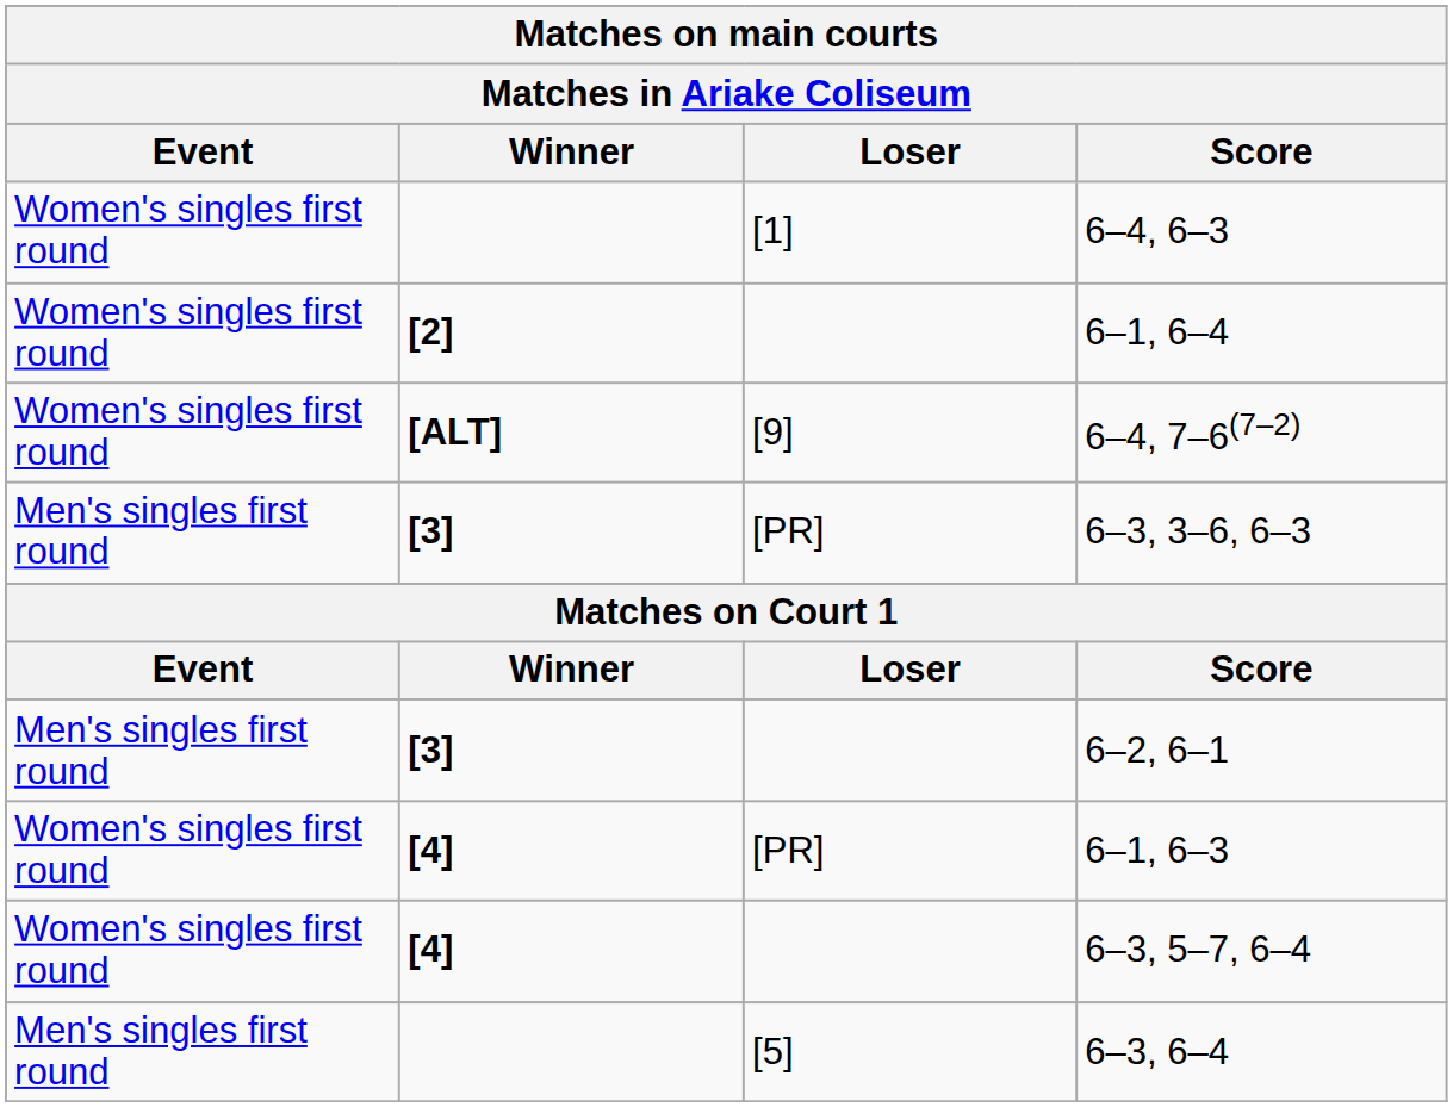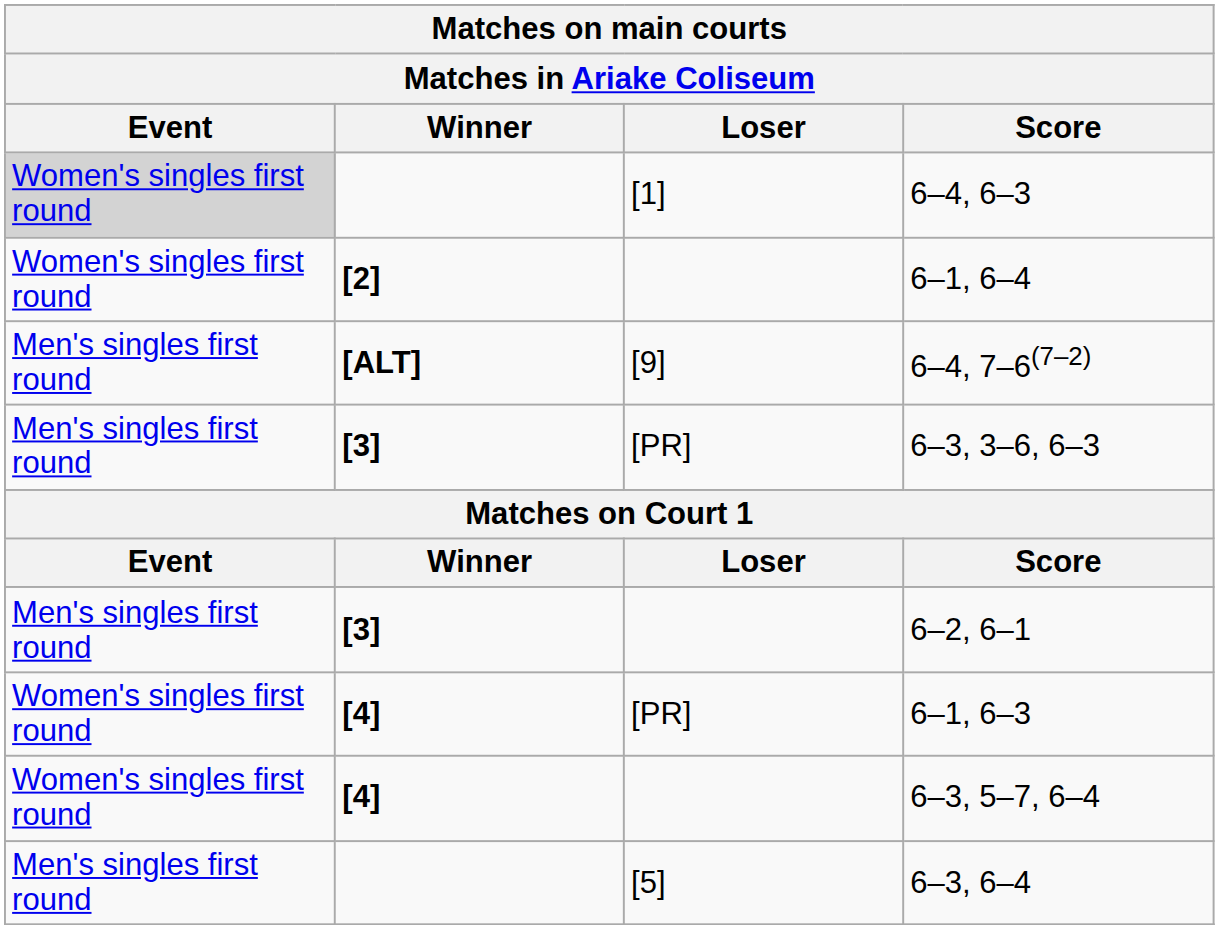6–4, 6–3 | Event: no background -> lightgrey background
6–4, 7–6(7–2) | Event: Women's singles first round -> Men's singles first round
